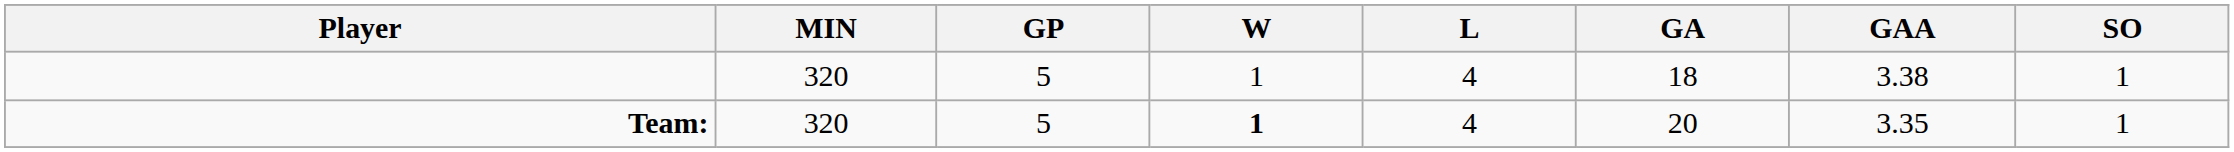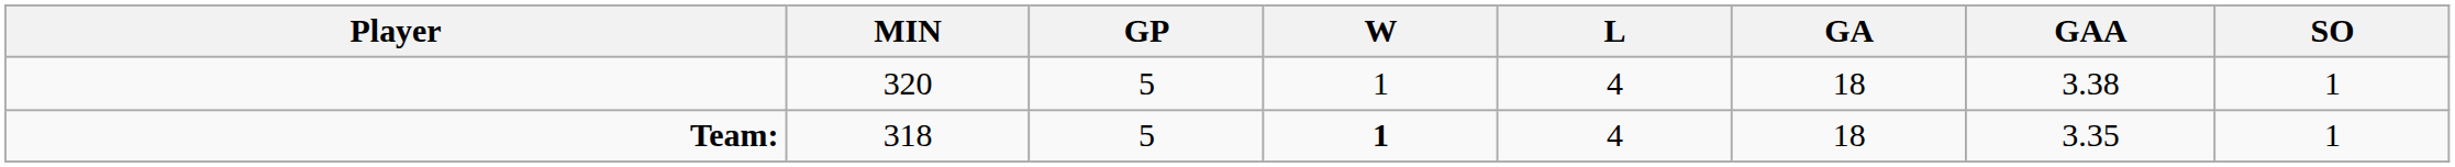Team: | MIN: 320 -> 318
Team: | GA: 20 -> 18
